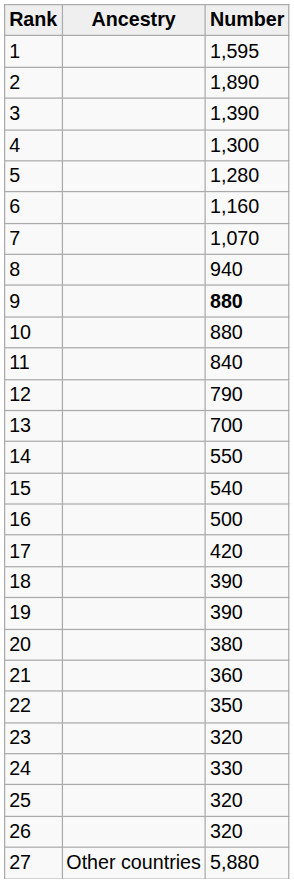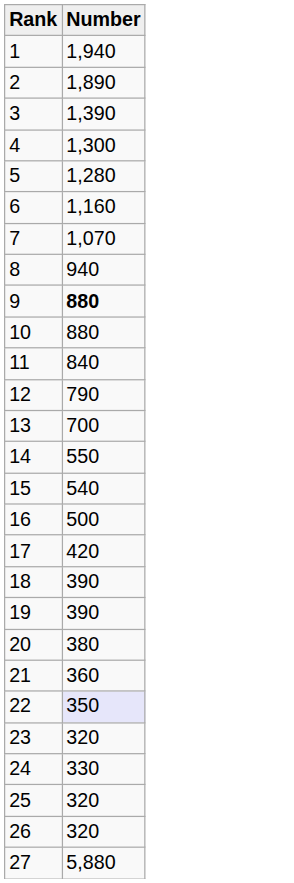- column: Ancestry | Other countries
1 | Number: 1,595 -> 1,940
22 | Number: no background -> lavender background
